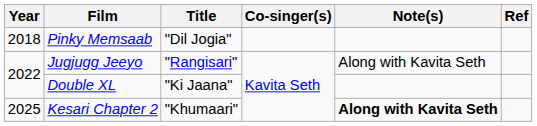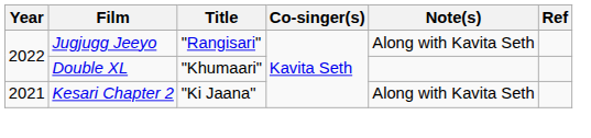- row: 2018 | Pinky Memsaab | "Dil Jogia"
Double XL | Title: "Ki Jaana" -> "Khumaari"
Kesari Chapter 2 | Year: 2025 -> 2021
Kesari Chapter 2 | Title: "Khumaari" -> "Ki Jaana"
Kesari Chapter 2 | Note(s): bold -> normal
